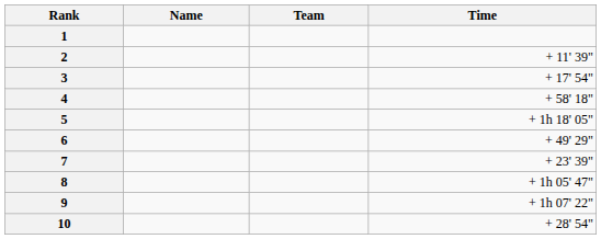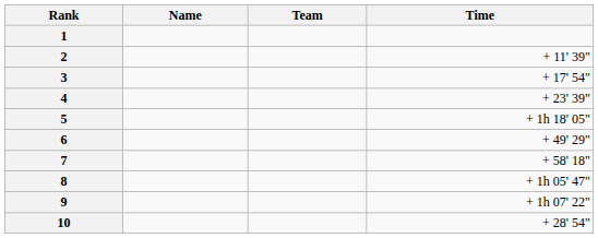4 | Time: + 58' 18" -> + 23' 39"
7 | Time: + 23' 39" -> + 58' 18"
